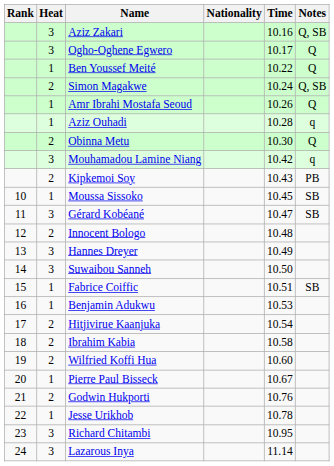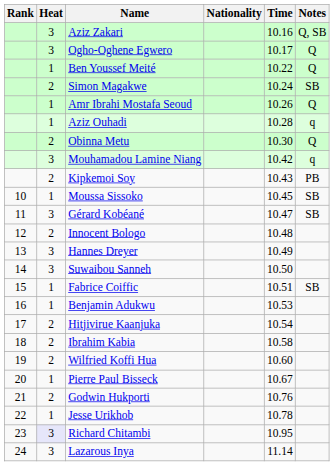Simon Magakwe | Notes: Q, SB -> SB
Richard Chitambi | Heat: no background -> lavender background
